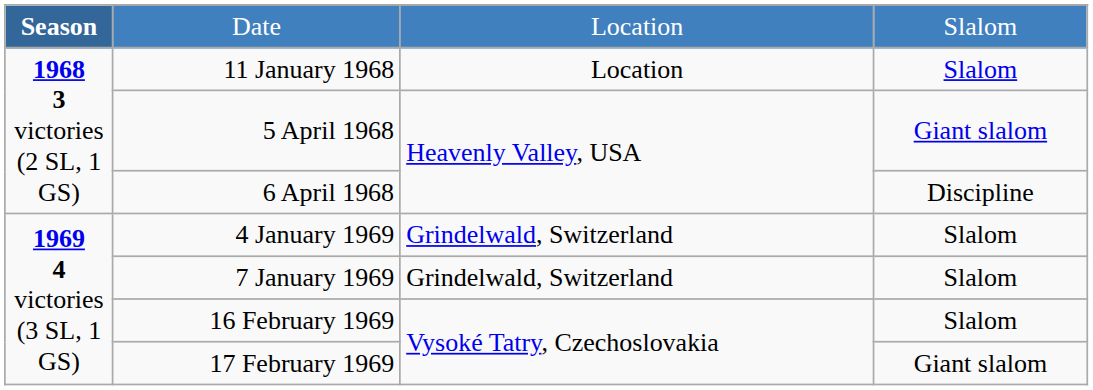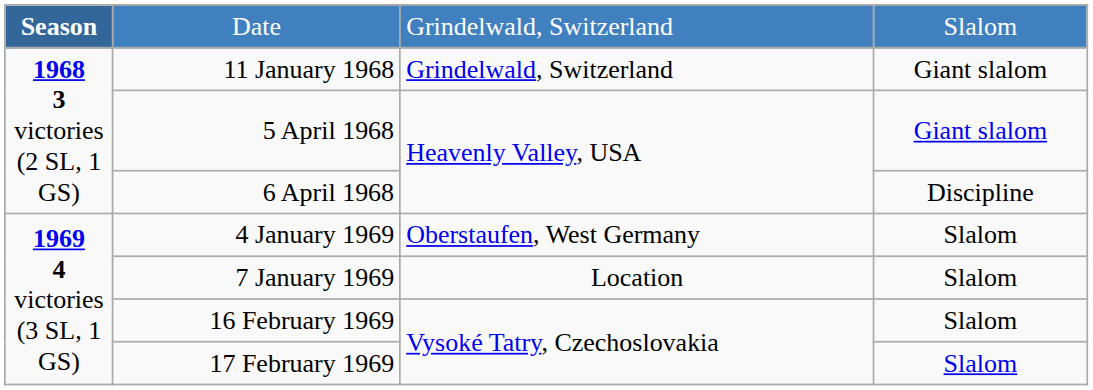Date | column 3: Location -> Grindelwald, Switzerland
11 January 1968 | column 3: Location -> Grindelwald, Switzerland
11 January 1968 | column 4: Slalom -> Giant slalom
4 January 1969 | column 3: Grindelwald, Switzerland -> Oberstaufen, West Germany
7 January 1969 | column 3: Grindelwald, Switzerland -> Location
17 February 1969 | column 4: Giant slalom -> Slalom
